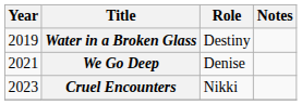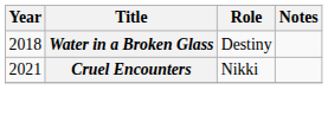Water in a Broken Glass | Year: 2019 -> 2018
- row: 2021 | We Go Deep | Denise
Cruel Encounters | Year: 2023 -> 2021
